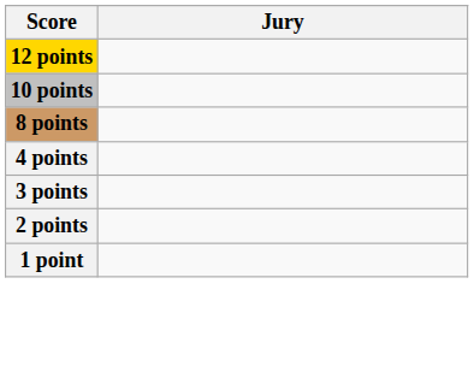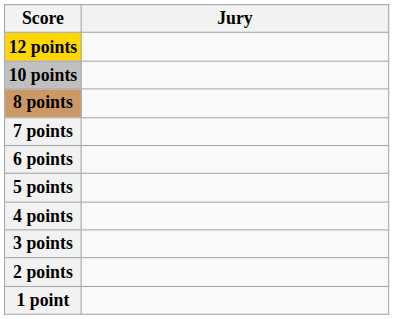+ row: 7 points
+ row: 6 points
+ row: 5 points
